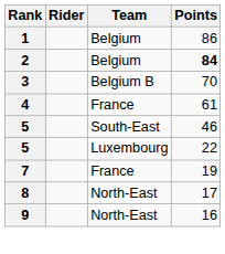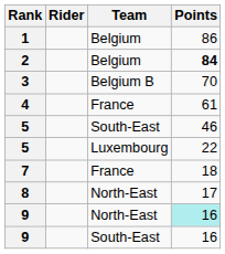7 | Points: 19 -> 18
9 / North-East | Points: no background -> paleturquoise background
+ row: 9 | South-East | 16
